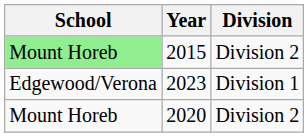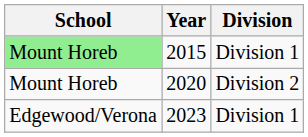2015 | Division: Division 2 -> Division 1
rows swapped: 2020 <-> 2023
